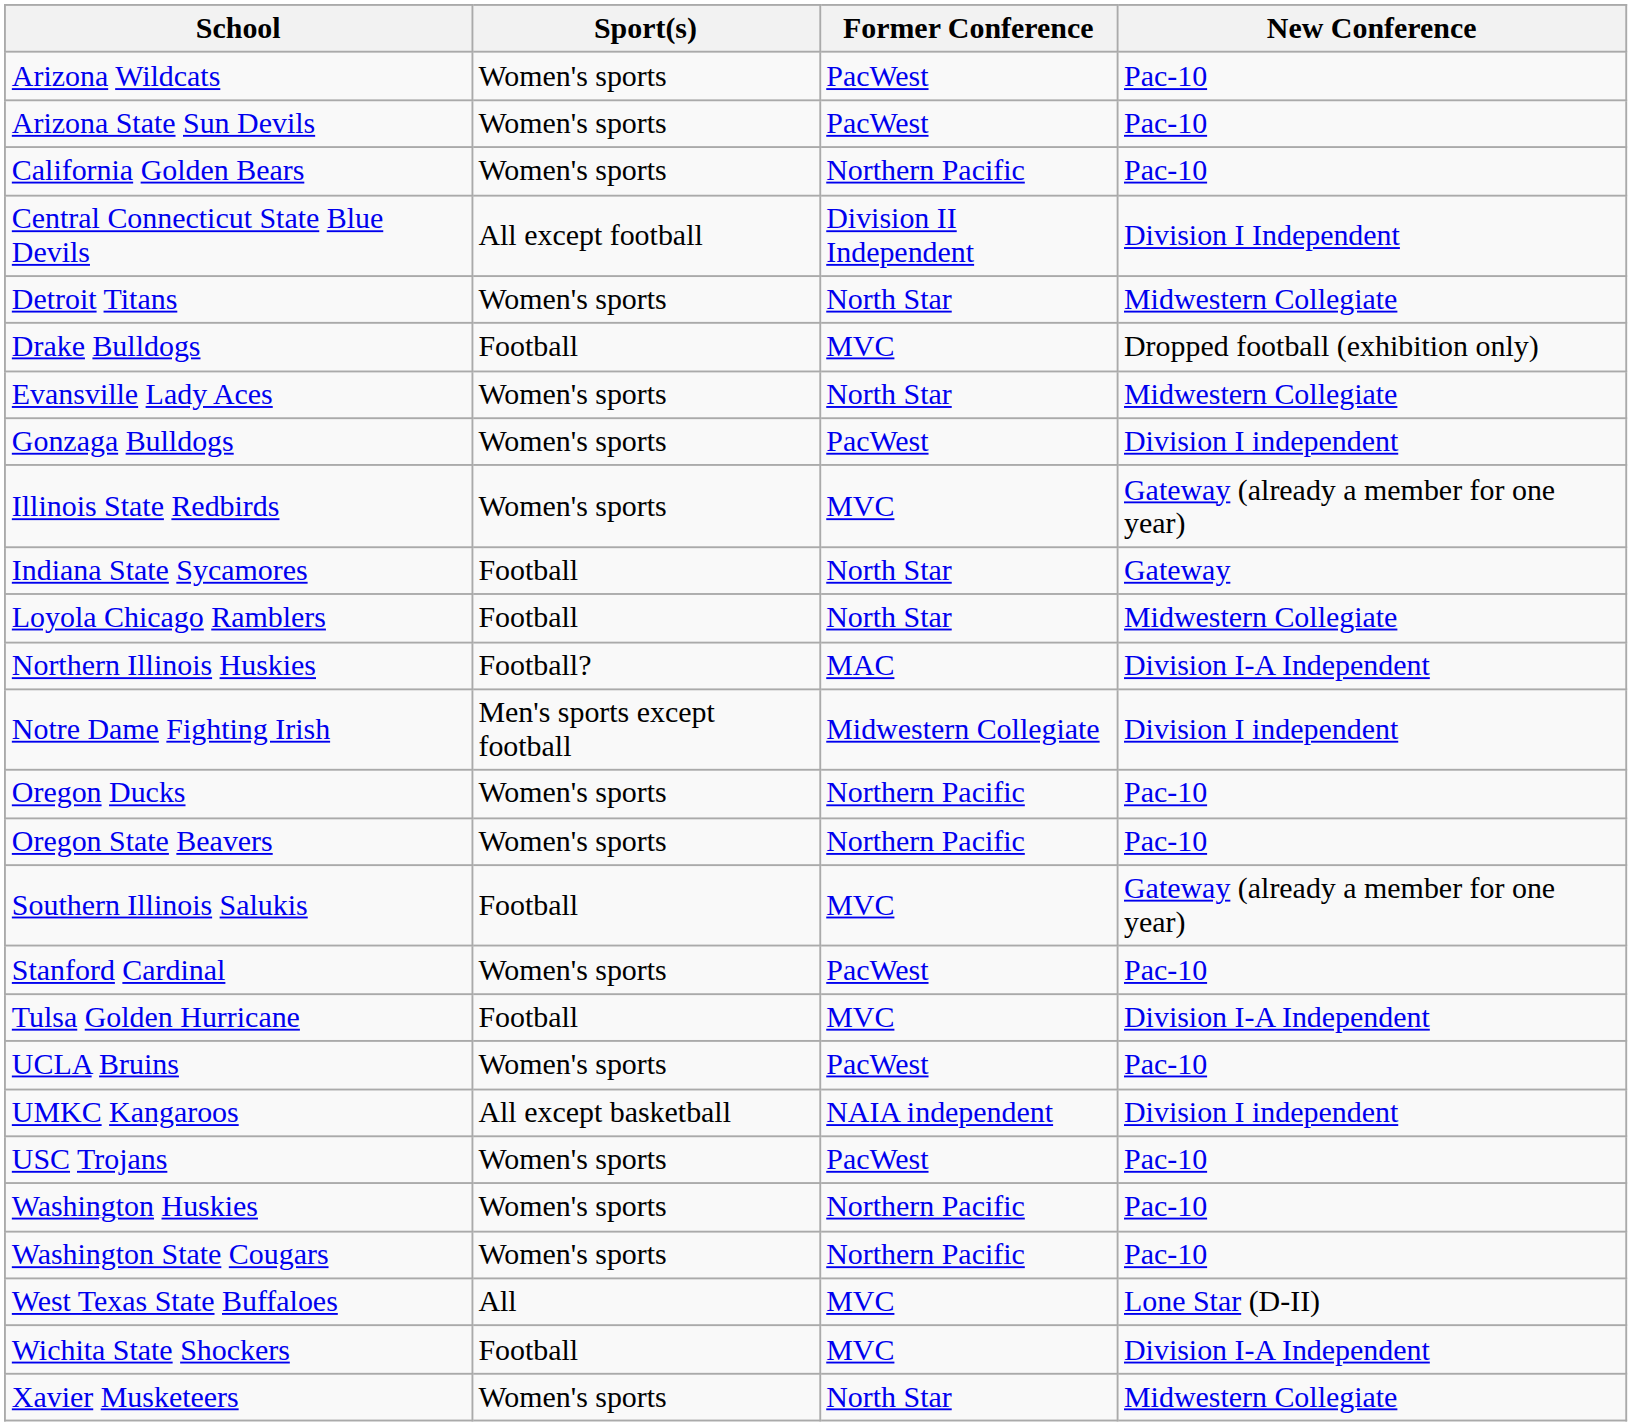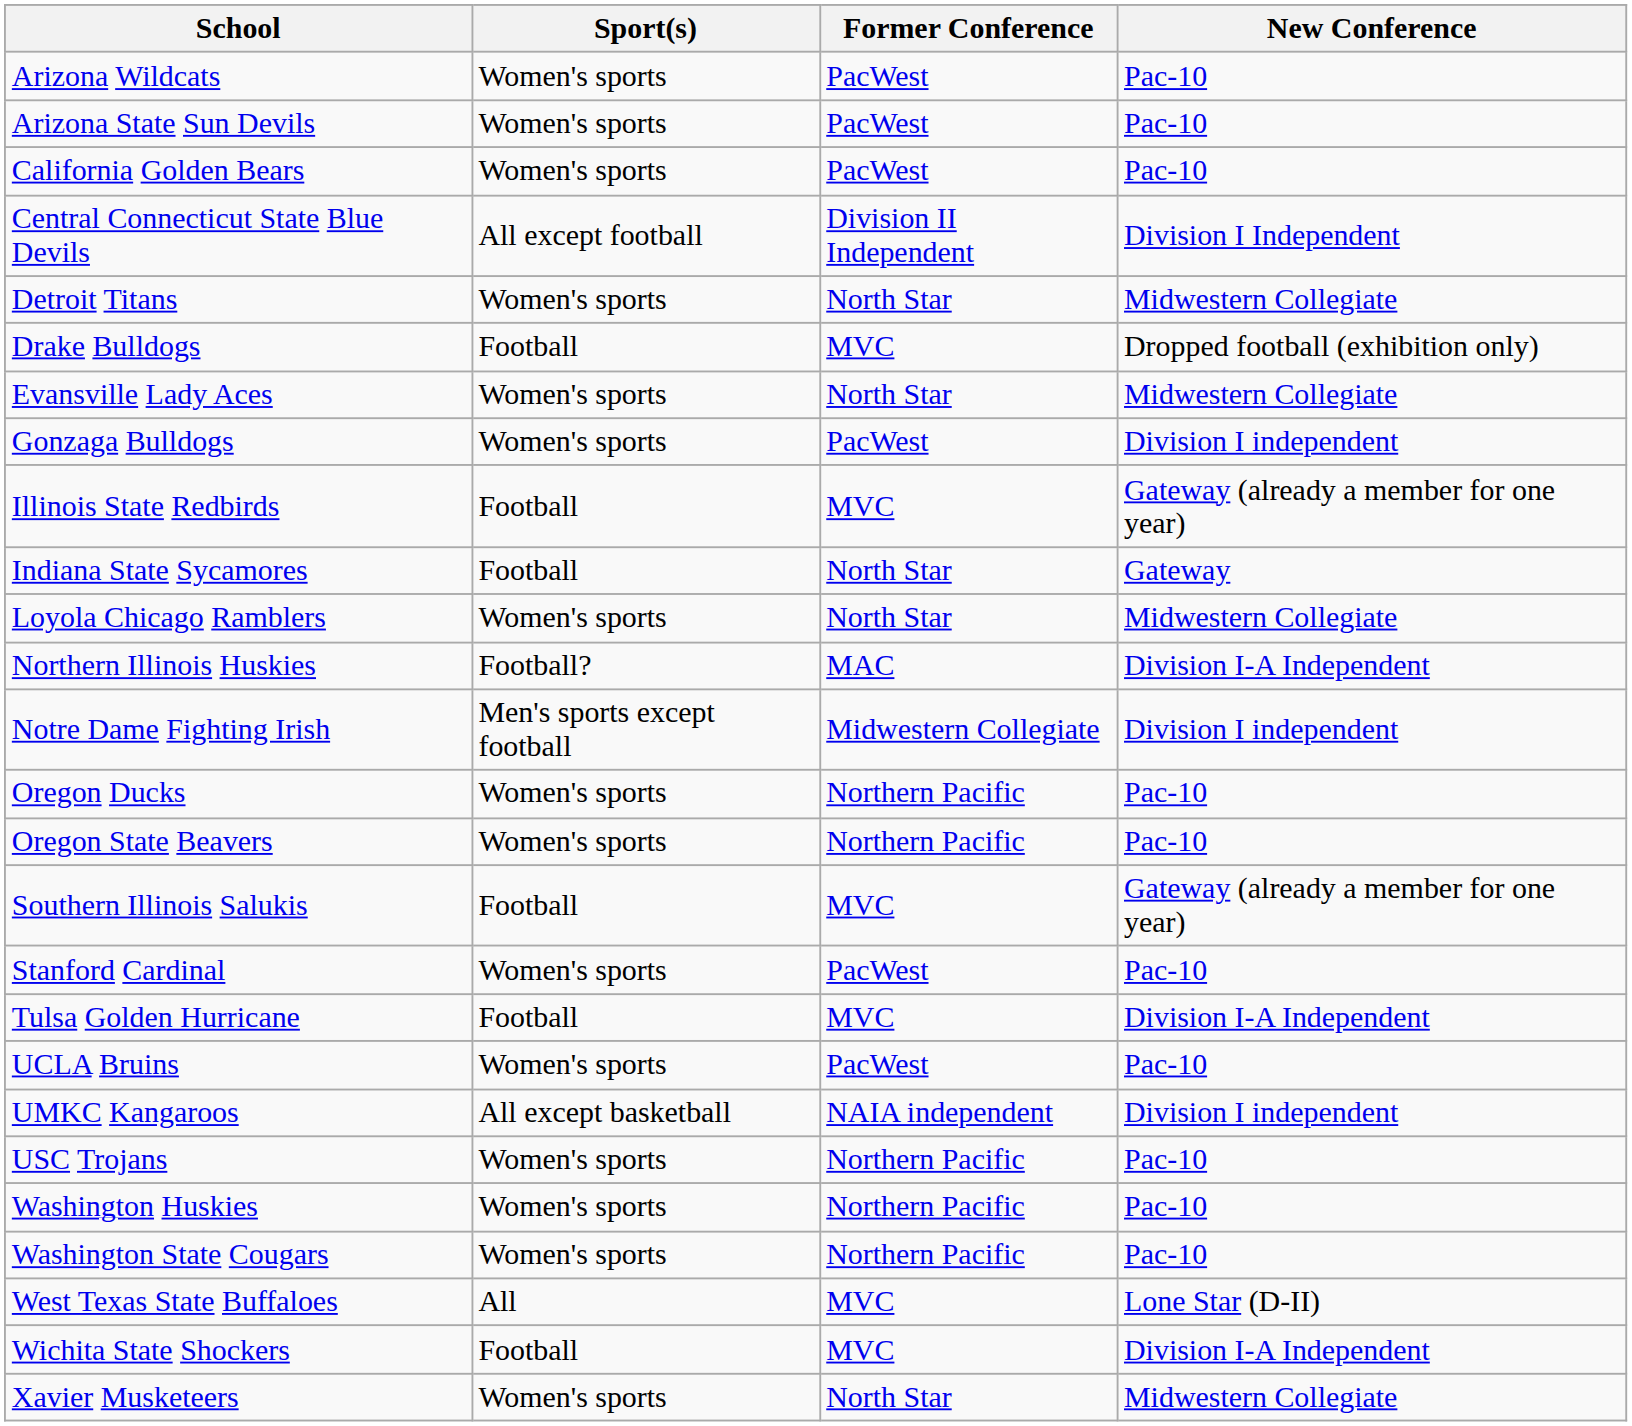California Golden Bears | Former Conference: Northern Pacific -> PacWest
Illinois State Redbirds | Sport(s): Women's sports -> Football
Loyola Chicago Ramblers | Sport(s): Football -> Women's sports
USC Trojans | Former Conference: PacWest -> Northern Pacific
